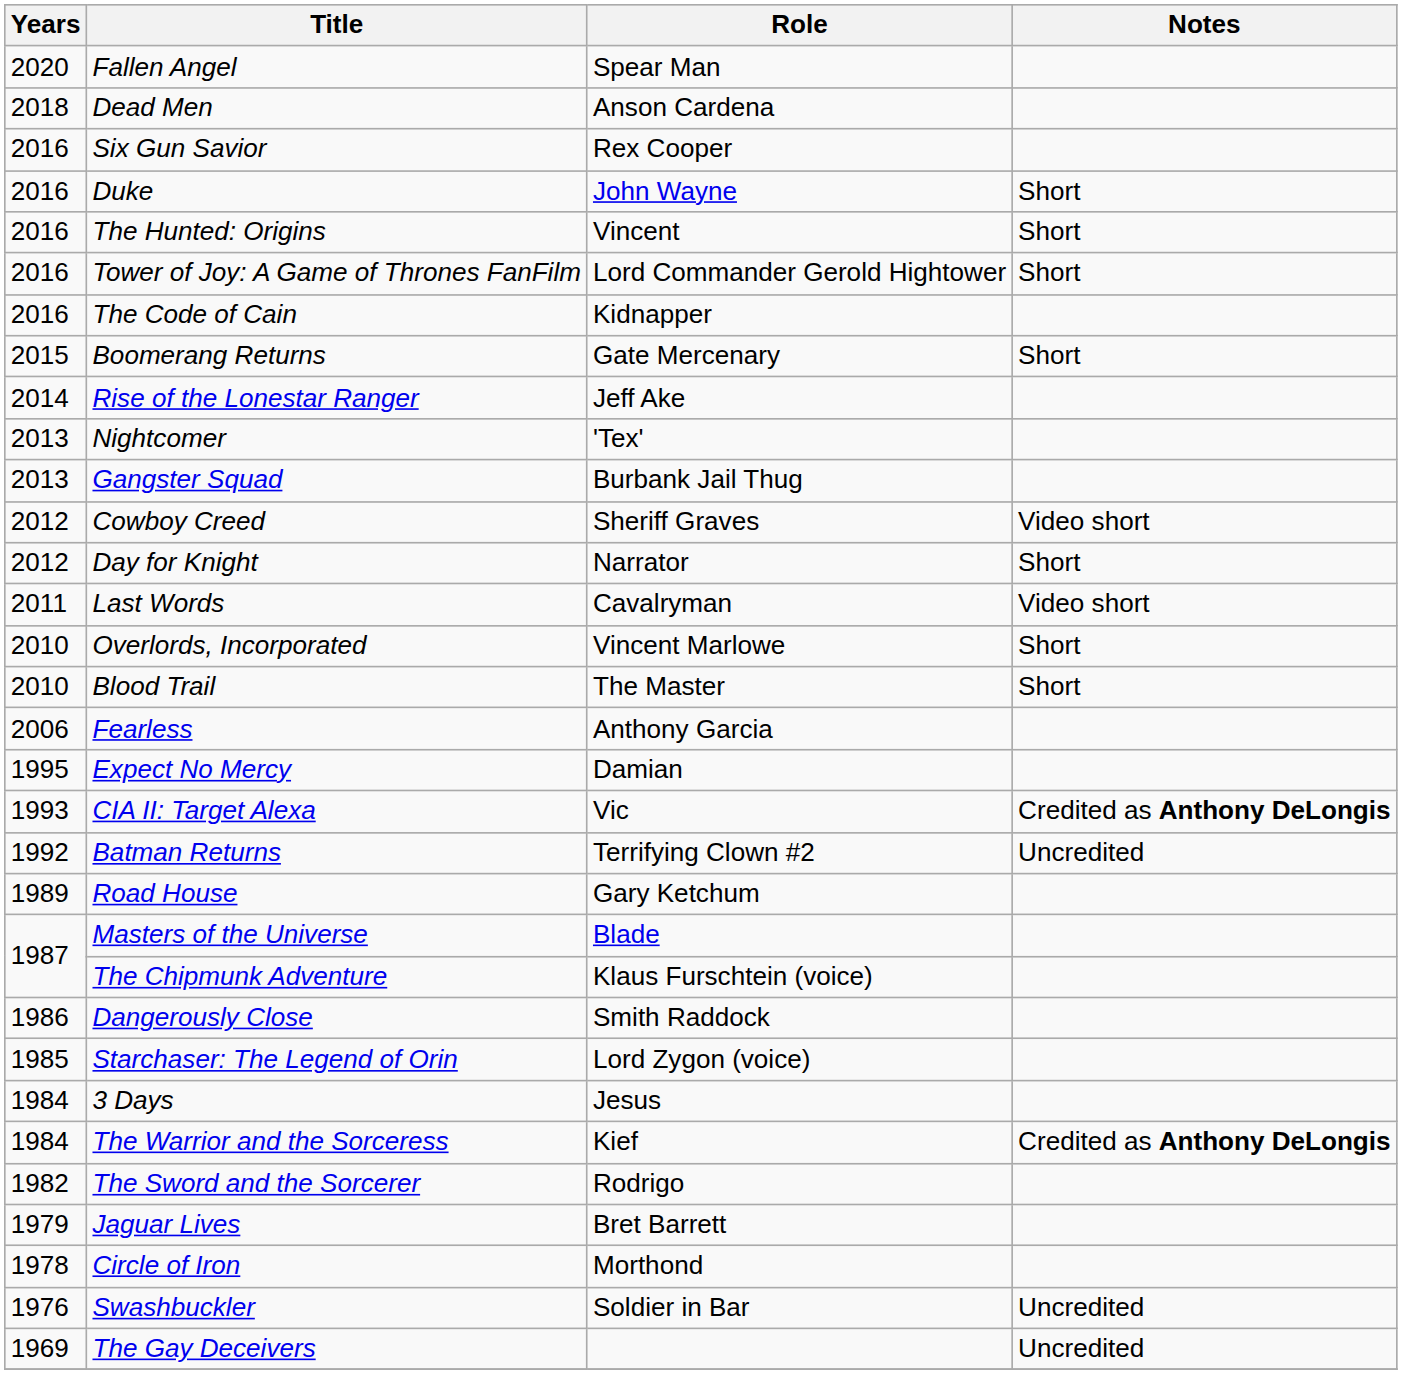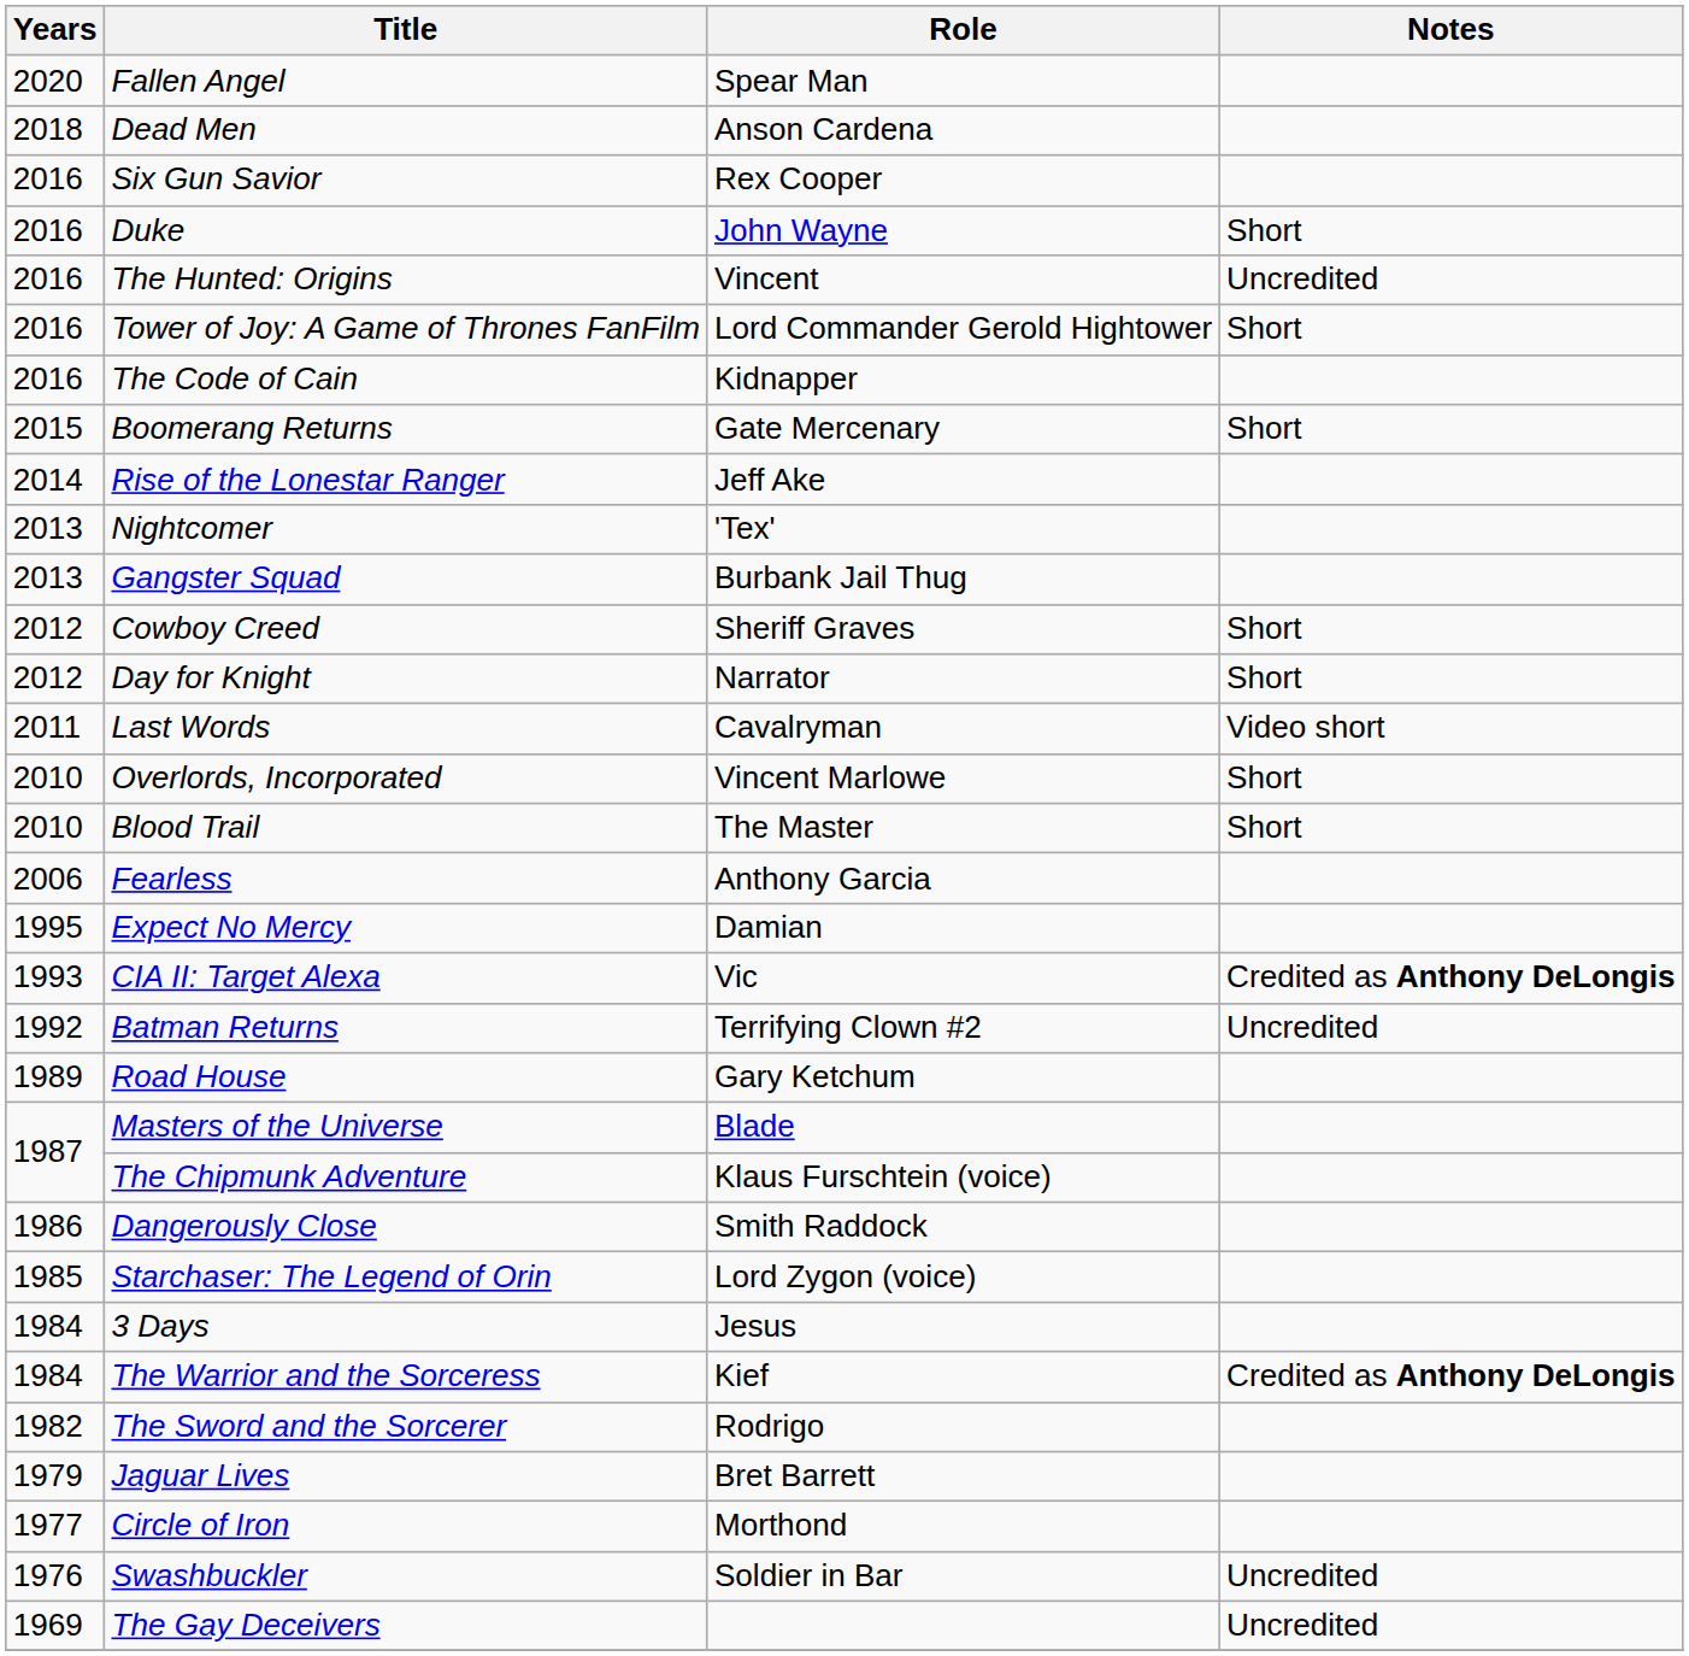The Hunted: Origins | Notes: Short -> Uncredited
Cowboy Creed | Notes: Video short -> Short
Circle of Iron | Years: 1978 -> 1977
